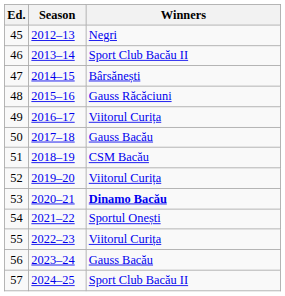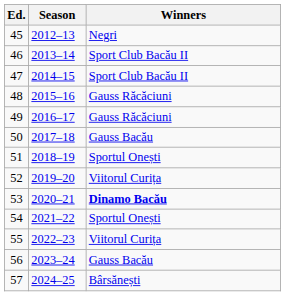47 | Winners: Bârsănești -> Sport Club Bacău II
49 | Winners: Viitorul Curița -> Gauss Răcăciuni
51 | Winners: CSM Bacău -> Sportul Onești
57 | Winners: Sport Club Bacău II -> Bârsănești
